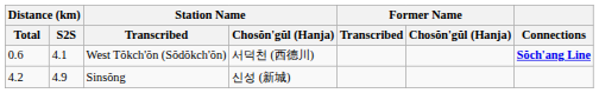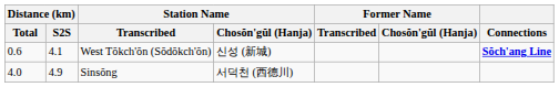West Tŏkch'ŏn (Sŏdŏkch'ŏn) | Station Name / Chosŏn'gŭl (Hanja): 서덕천 (西德川) -> 신성 (新城)
Sinsŏng | Distance (km) / Total: 4.2 -> 4.0
Sinsŏng | Station Name / Chosŏn'gŭl (Hanja): 신성 (新城) -> 서덕천 (西德川)
